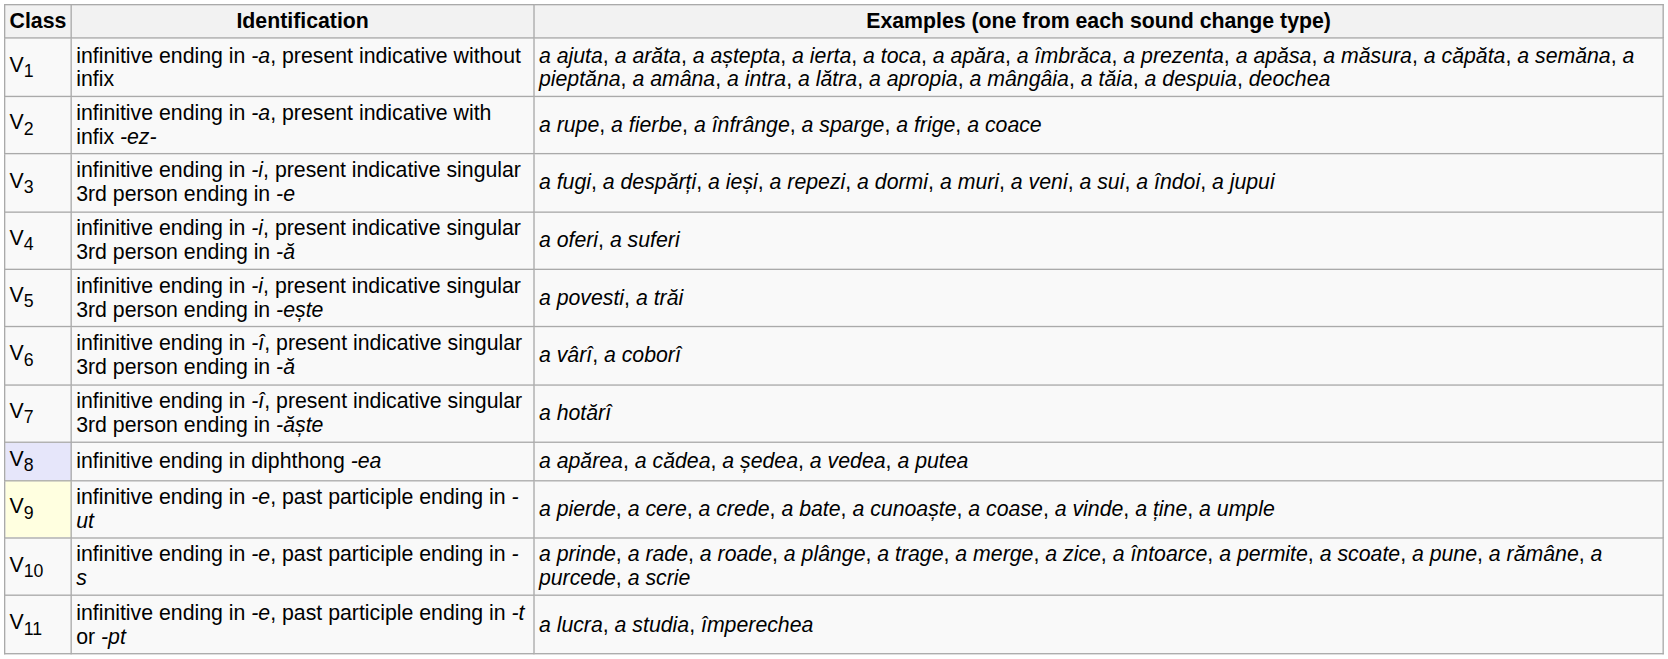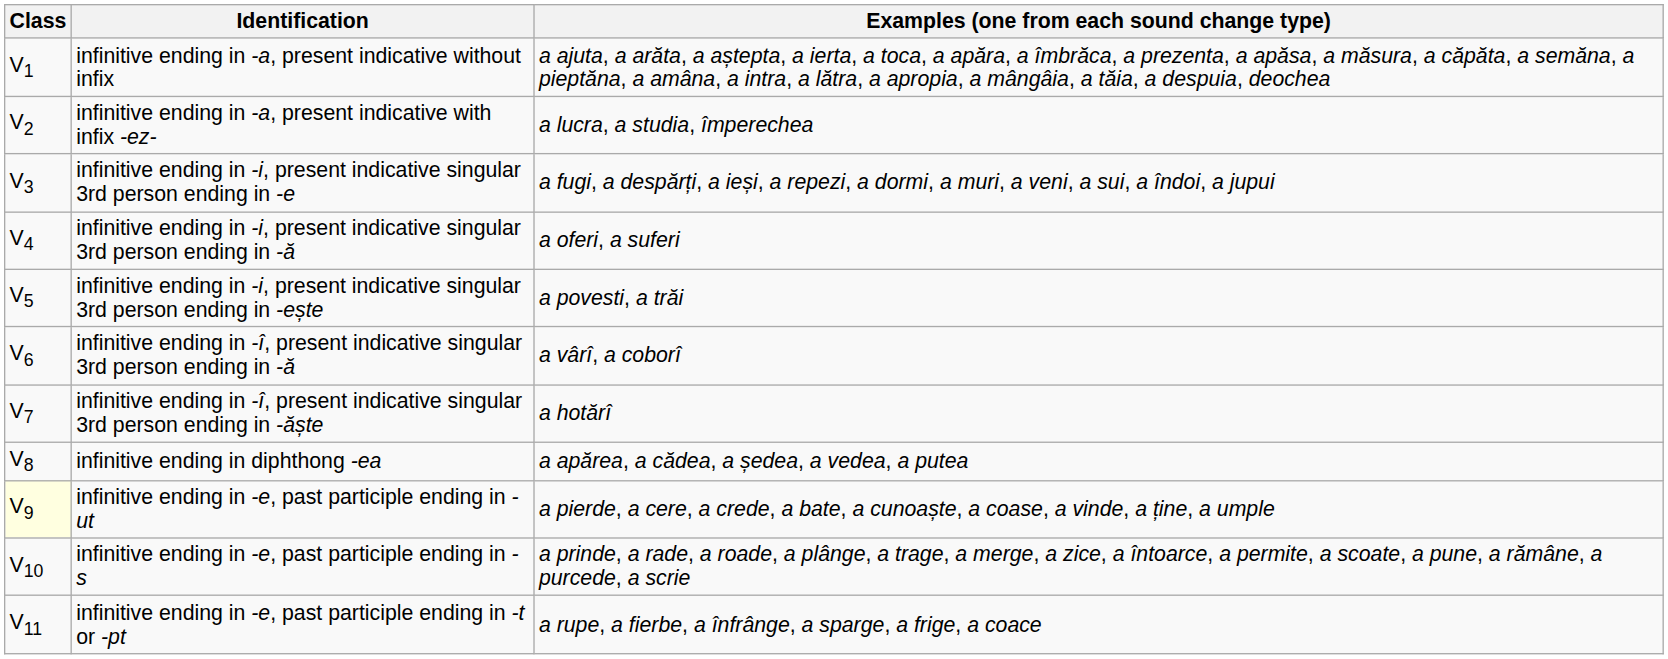infinitive ending in -a, present indicative with infix -ez- | Examples (one from each sound change type): a rupe, a fierbe, a înfrânge, a sparge, a frige, a coace -> a lucra, a studia, împerechea
infinitive ending in diphthong -ea | Class: lavender background -> no background
infinitive ending in -e, past participle ending in -t or -pt | Examples (one from each sound change type): a lucra, a studia, împerechea -> a rupe, a fierbe, a înfrânge, a sparge, a frige, a coace
